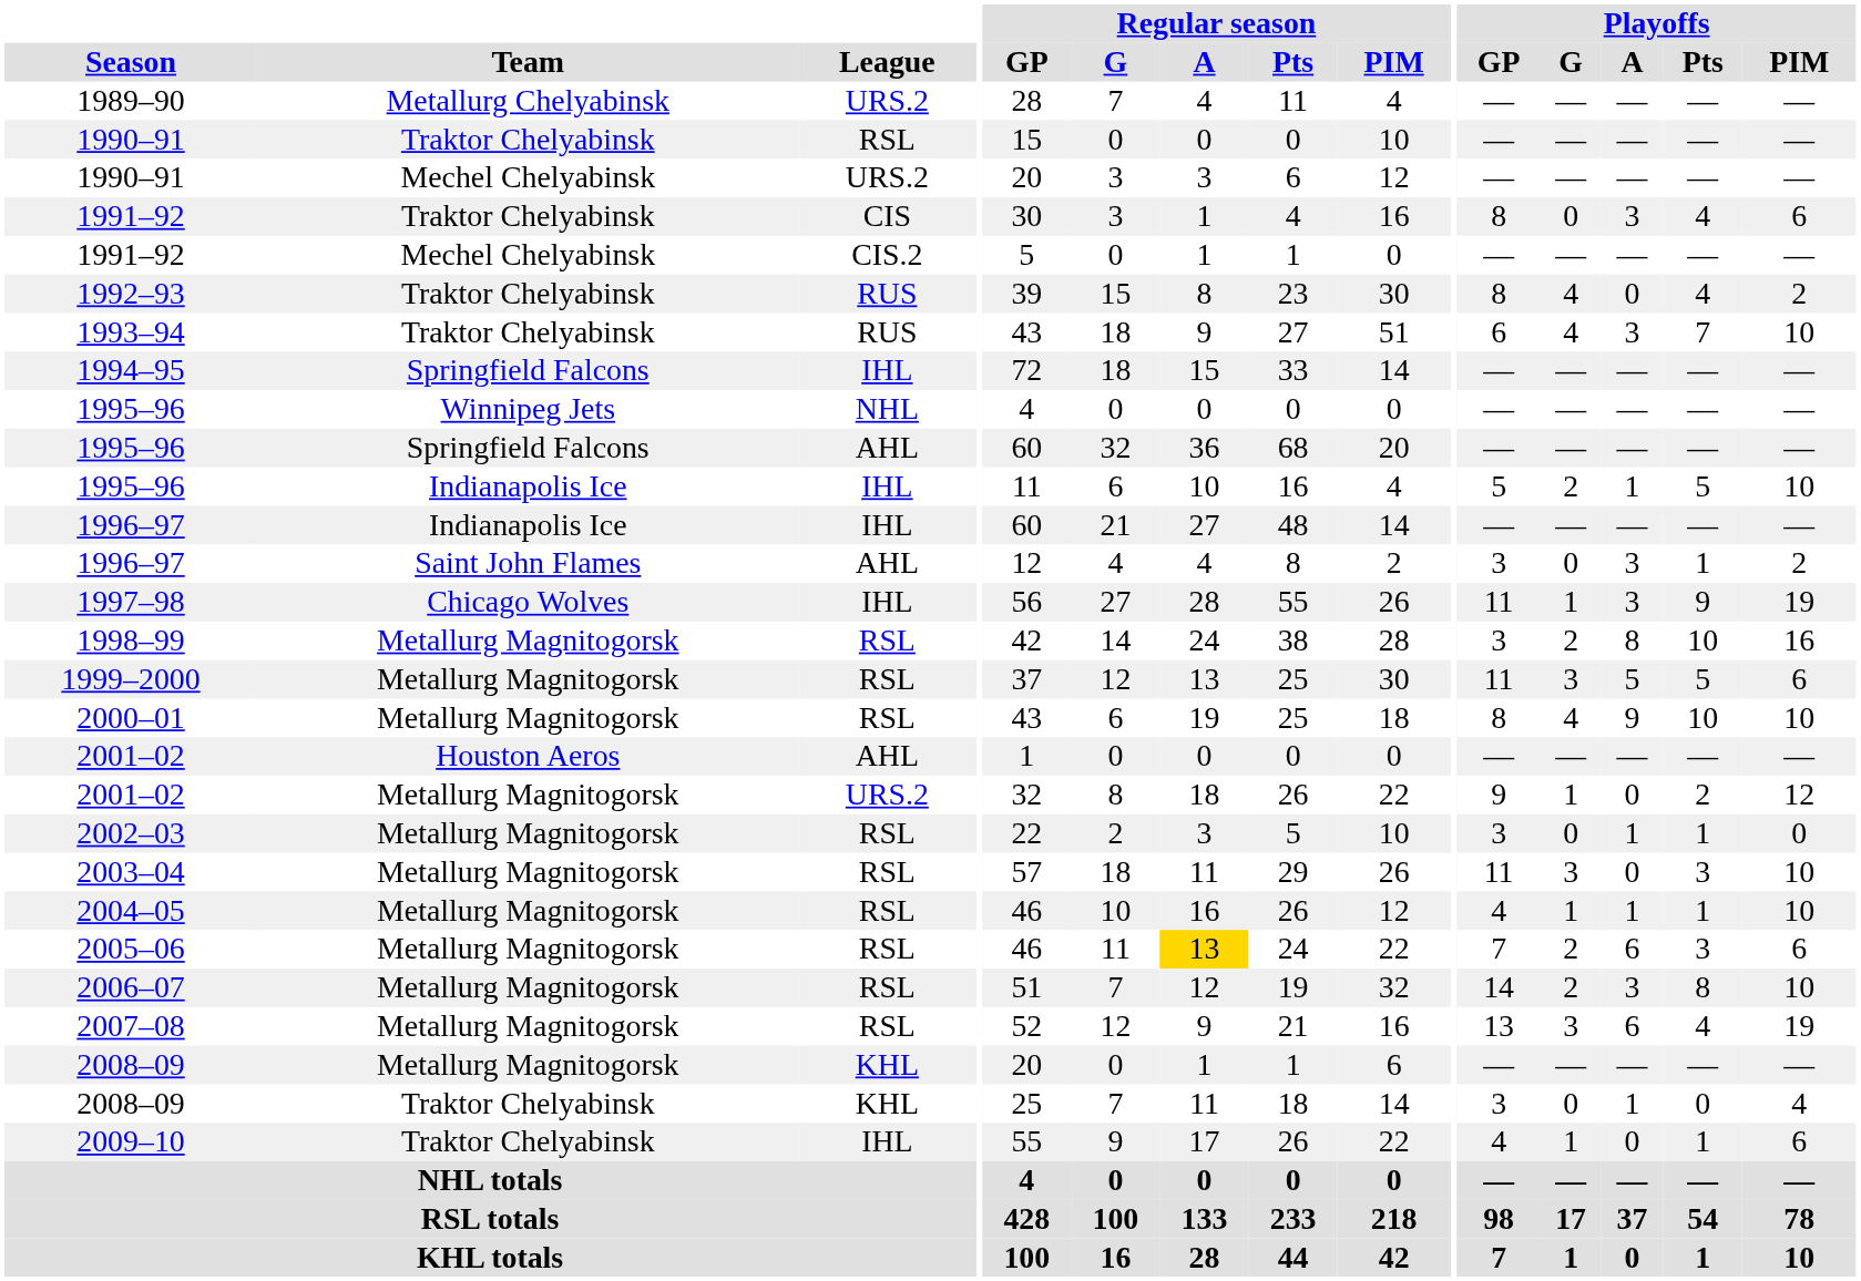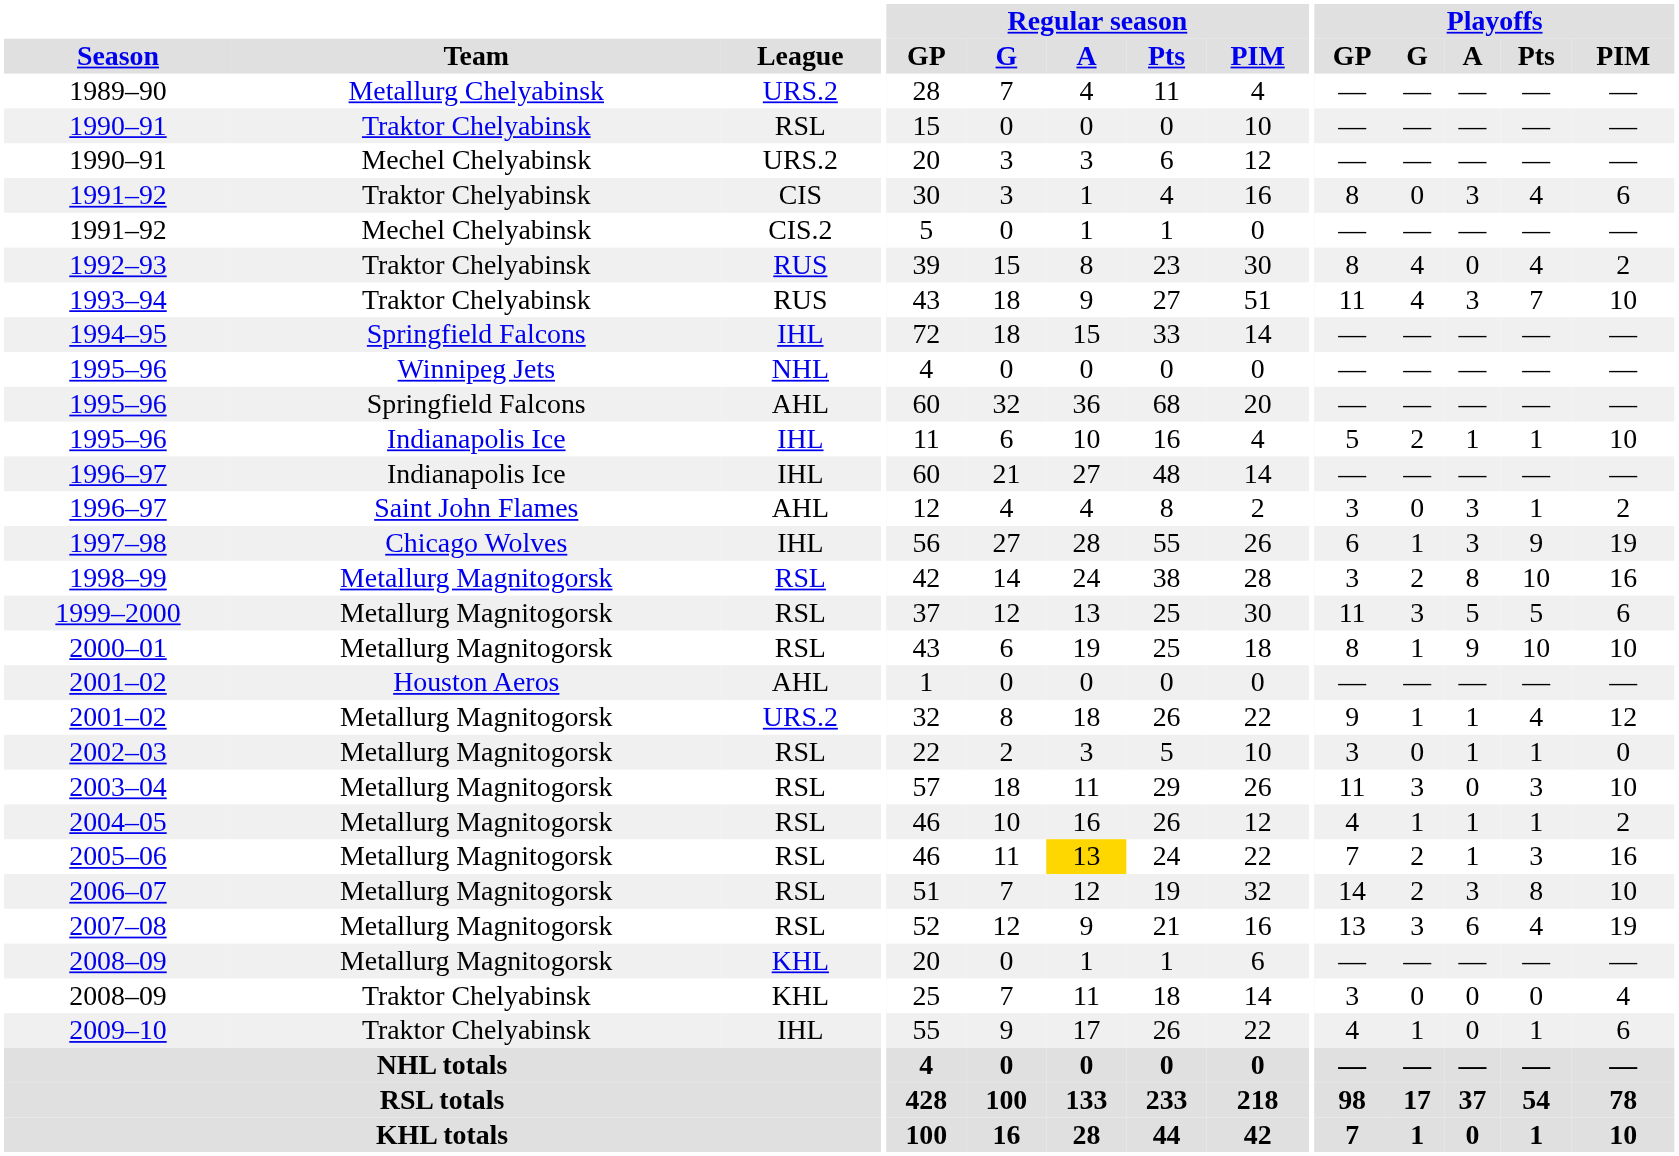1993–94 | Playoffs / GP: 6 -> 11
1995–96 / Indianapolis Ice | Playoffs / Pts: 5 -> 1
1997–98 | Playoffs / GP: 11 -> 6
2000–01 | Playoffs / G: 4 -> 1
2001–02 / Metallurg Magnitogorsk | Playoffs / A: 0 -> 1
2001–02 / Metallurg Magnitogorsk | Playoffs / Pts: 2 -> 4
2004–05 | Playoffs / PIM: 10 -> 2
2005–06 | Playoffs / A: 6 -> 1
2005–06 | Playoffs / PIM: 6 -> 16
2008–09 / Traktor Chelyabinsk | Playoffs / A: 1 -> 0
